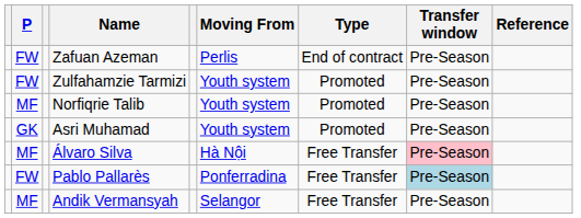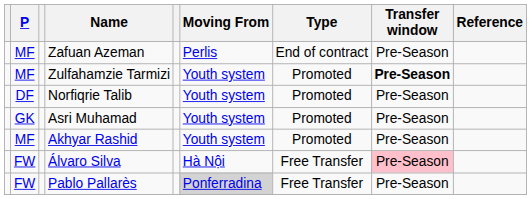Zafuan Azeman | P: FW -> MF
Zulfahamzie Tarmizi | P: FW -> MF
Zulfahamzie Tarmizi | Transfer window: normal -> bold
Norfiqrie Talib | P: MF -> DF
+ row: MF | Akhyar Rashid | Youth system | Promoted | Pre-Season
Álvaro Silva | P: MF -> FW
Pablo Pallarès | Moving From: no background -> lightgrey background
Pablo Pallarès | Transfer window: lightblue background -> no background
- row: MF | Andik Vermansyah | Selangor | Free Transfer | Pre-Season
